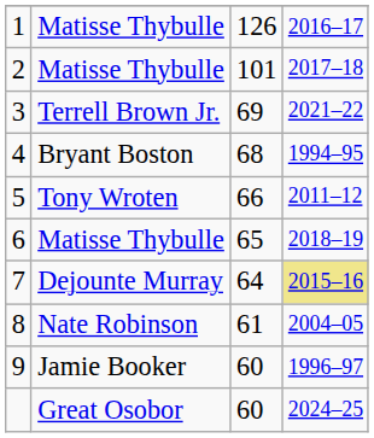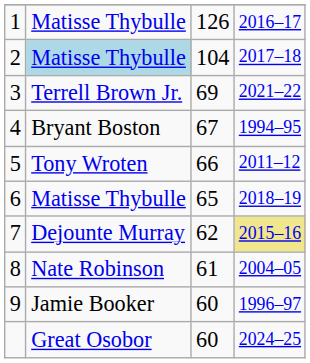2 | column 2: no background -> lightblue background
2 | column 3: 101 -> 104
4 | column 3: 68 -> 67
7 | column 3: 64 -> 62
